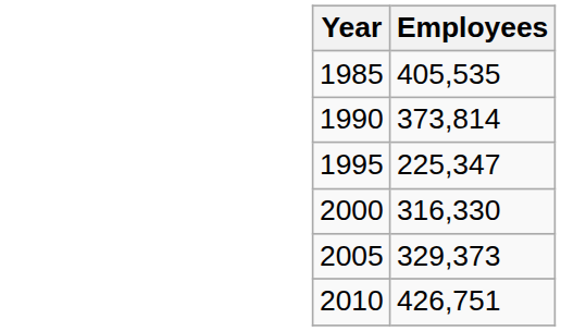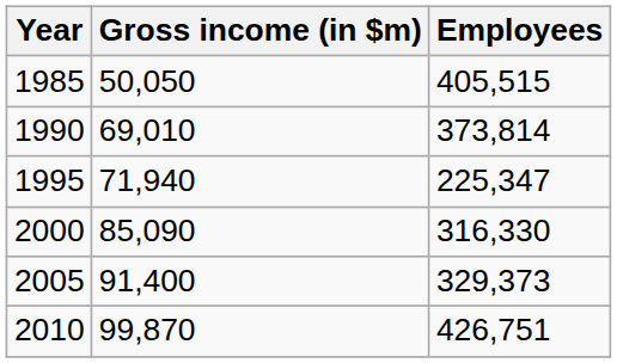+ column: Gross income (in $m) | 50,050 | 69,010 | 71,940 | 85,090 | 91,400 | 99,870
1985 | Employees: 405,535 -> 405,515
